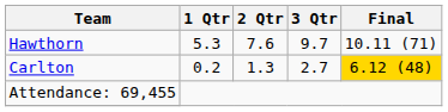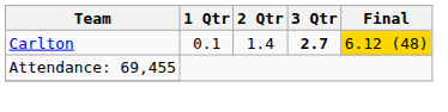- row: Hawthorn | 5.3 | 7.6 | 9.7 | 10.11 (71)
Carlton | 1 Qtr: 0.2 -> 0.1
Carlton | 2 Qtr: 1.3 -> 1.4
Carlton | 3 Qtr: normal -> bold
